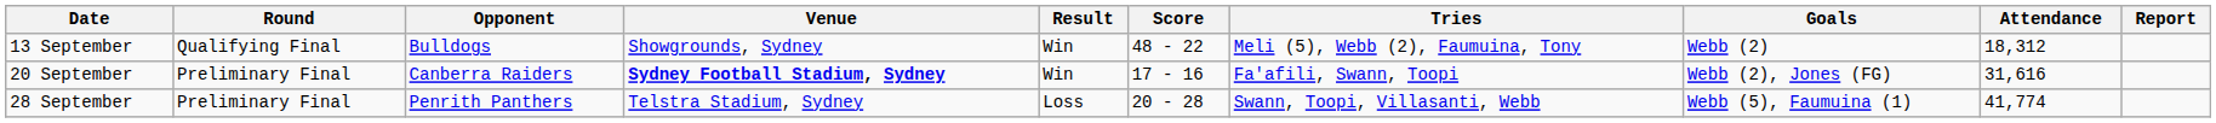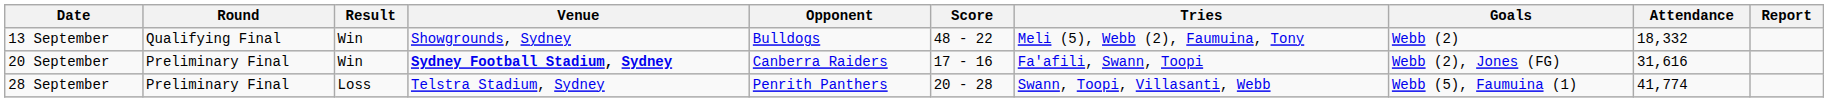columns swapped: Opponent <-> Result
13 September | Attendance: 18,312 -> 18,332
